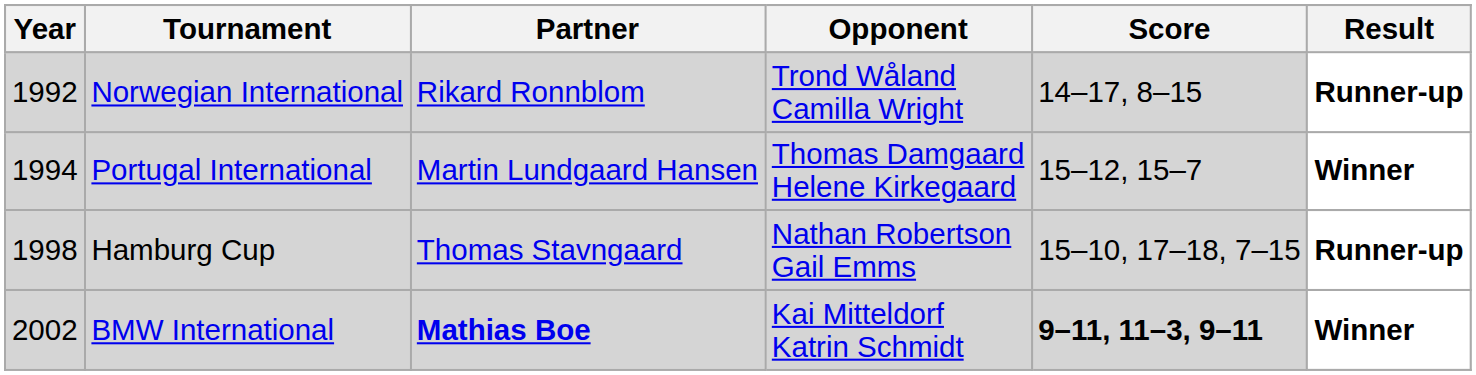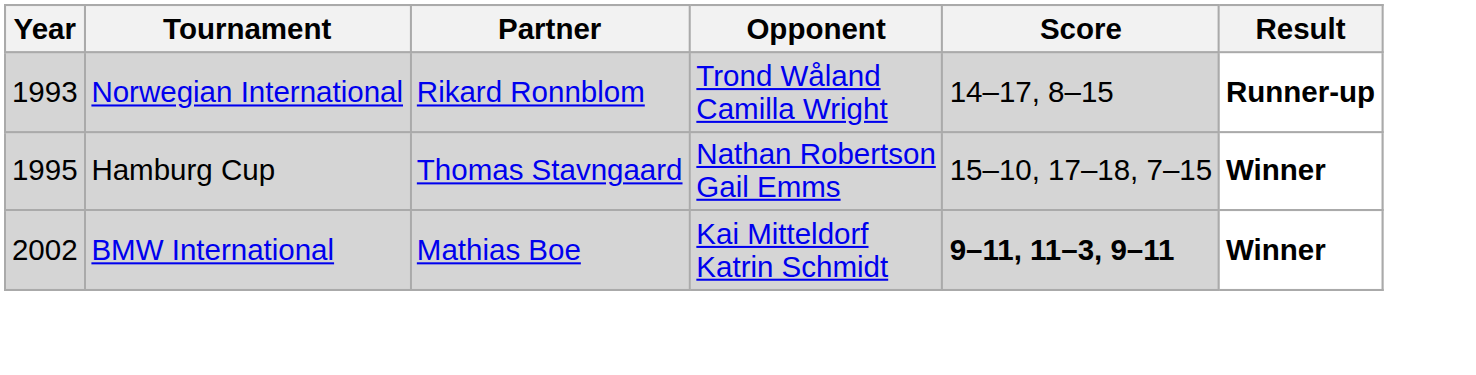Norwegian International | Year: 1992 -> 1993
- row: 1994 | Portugal International | Martin Lundgaard Hansen | Thomas Damgaard Helene Kirkegaard | 15–12, 15–7 | Winner
Hamburg Cup | Year: 1998 -> 1995
Hamburg Cup | Result: Runner-up -> Winner
BMW International | Partner: bold -> normal
